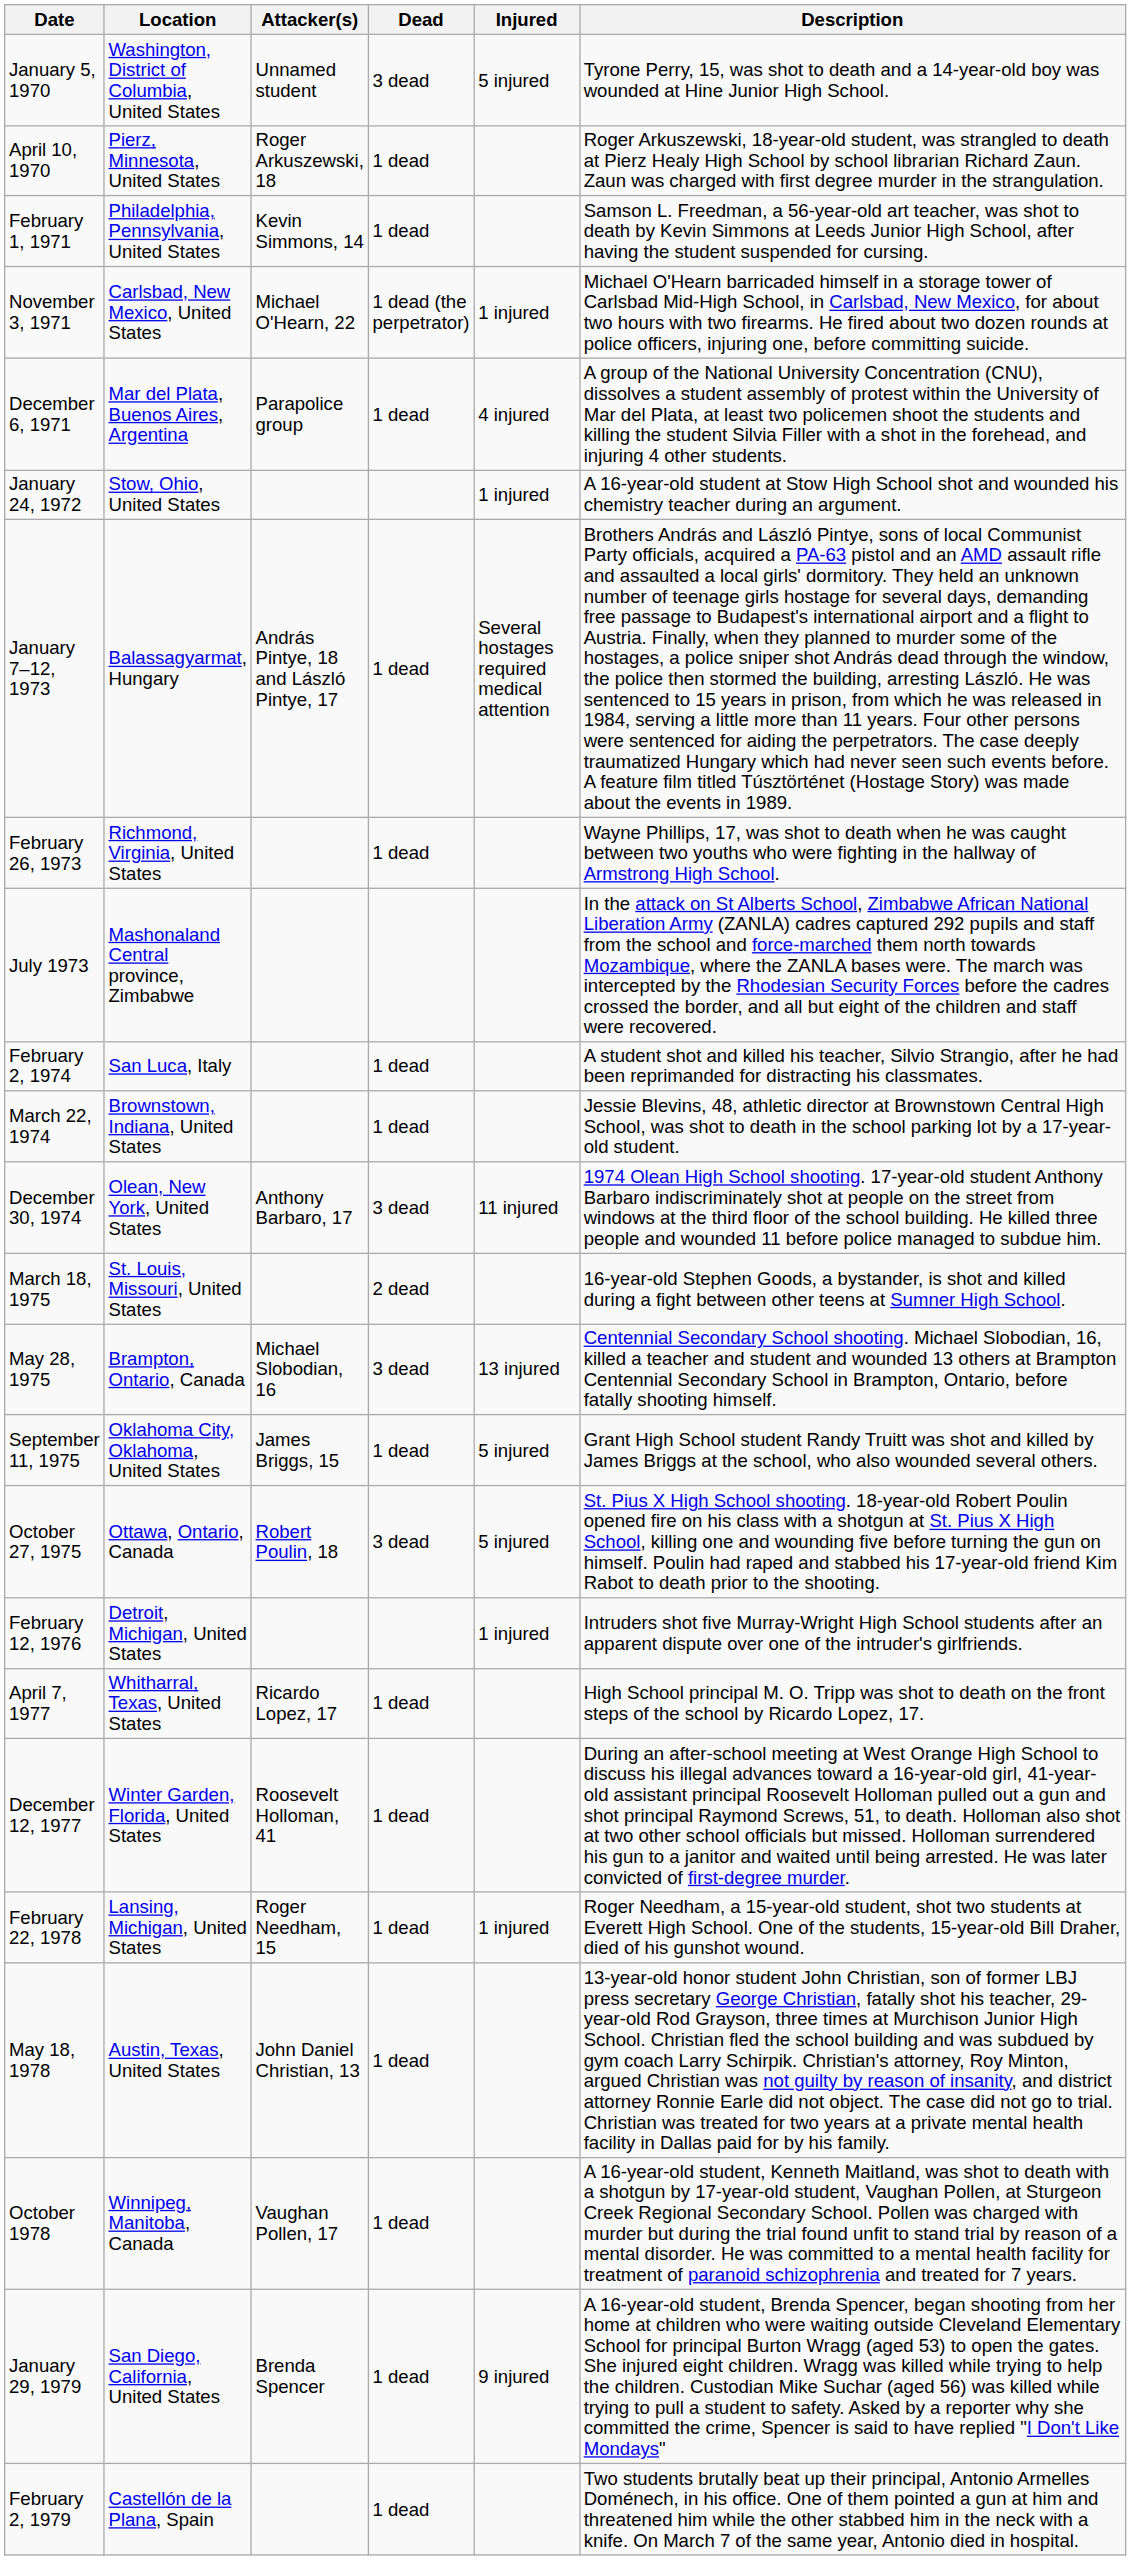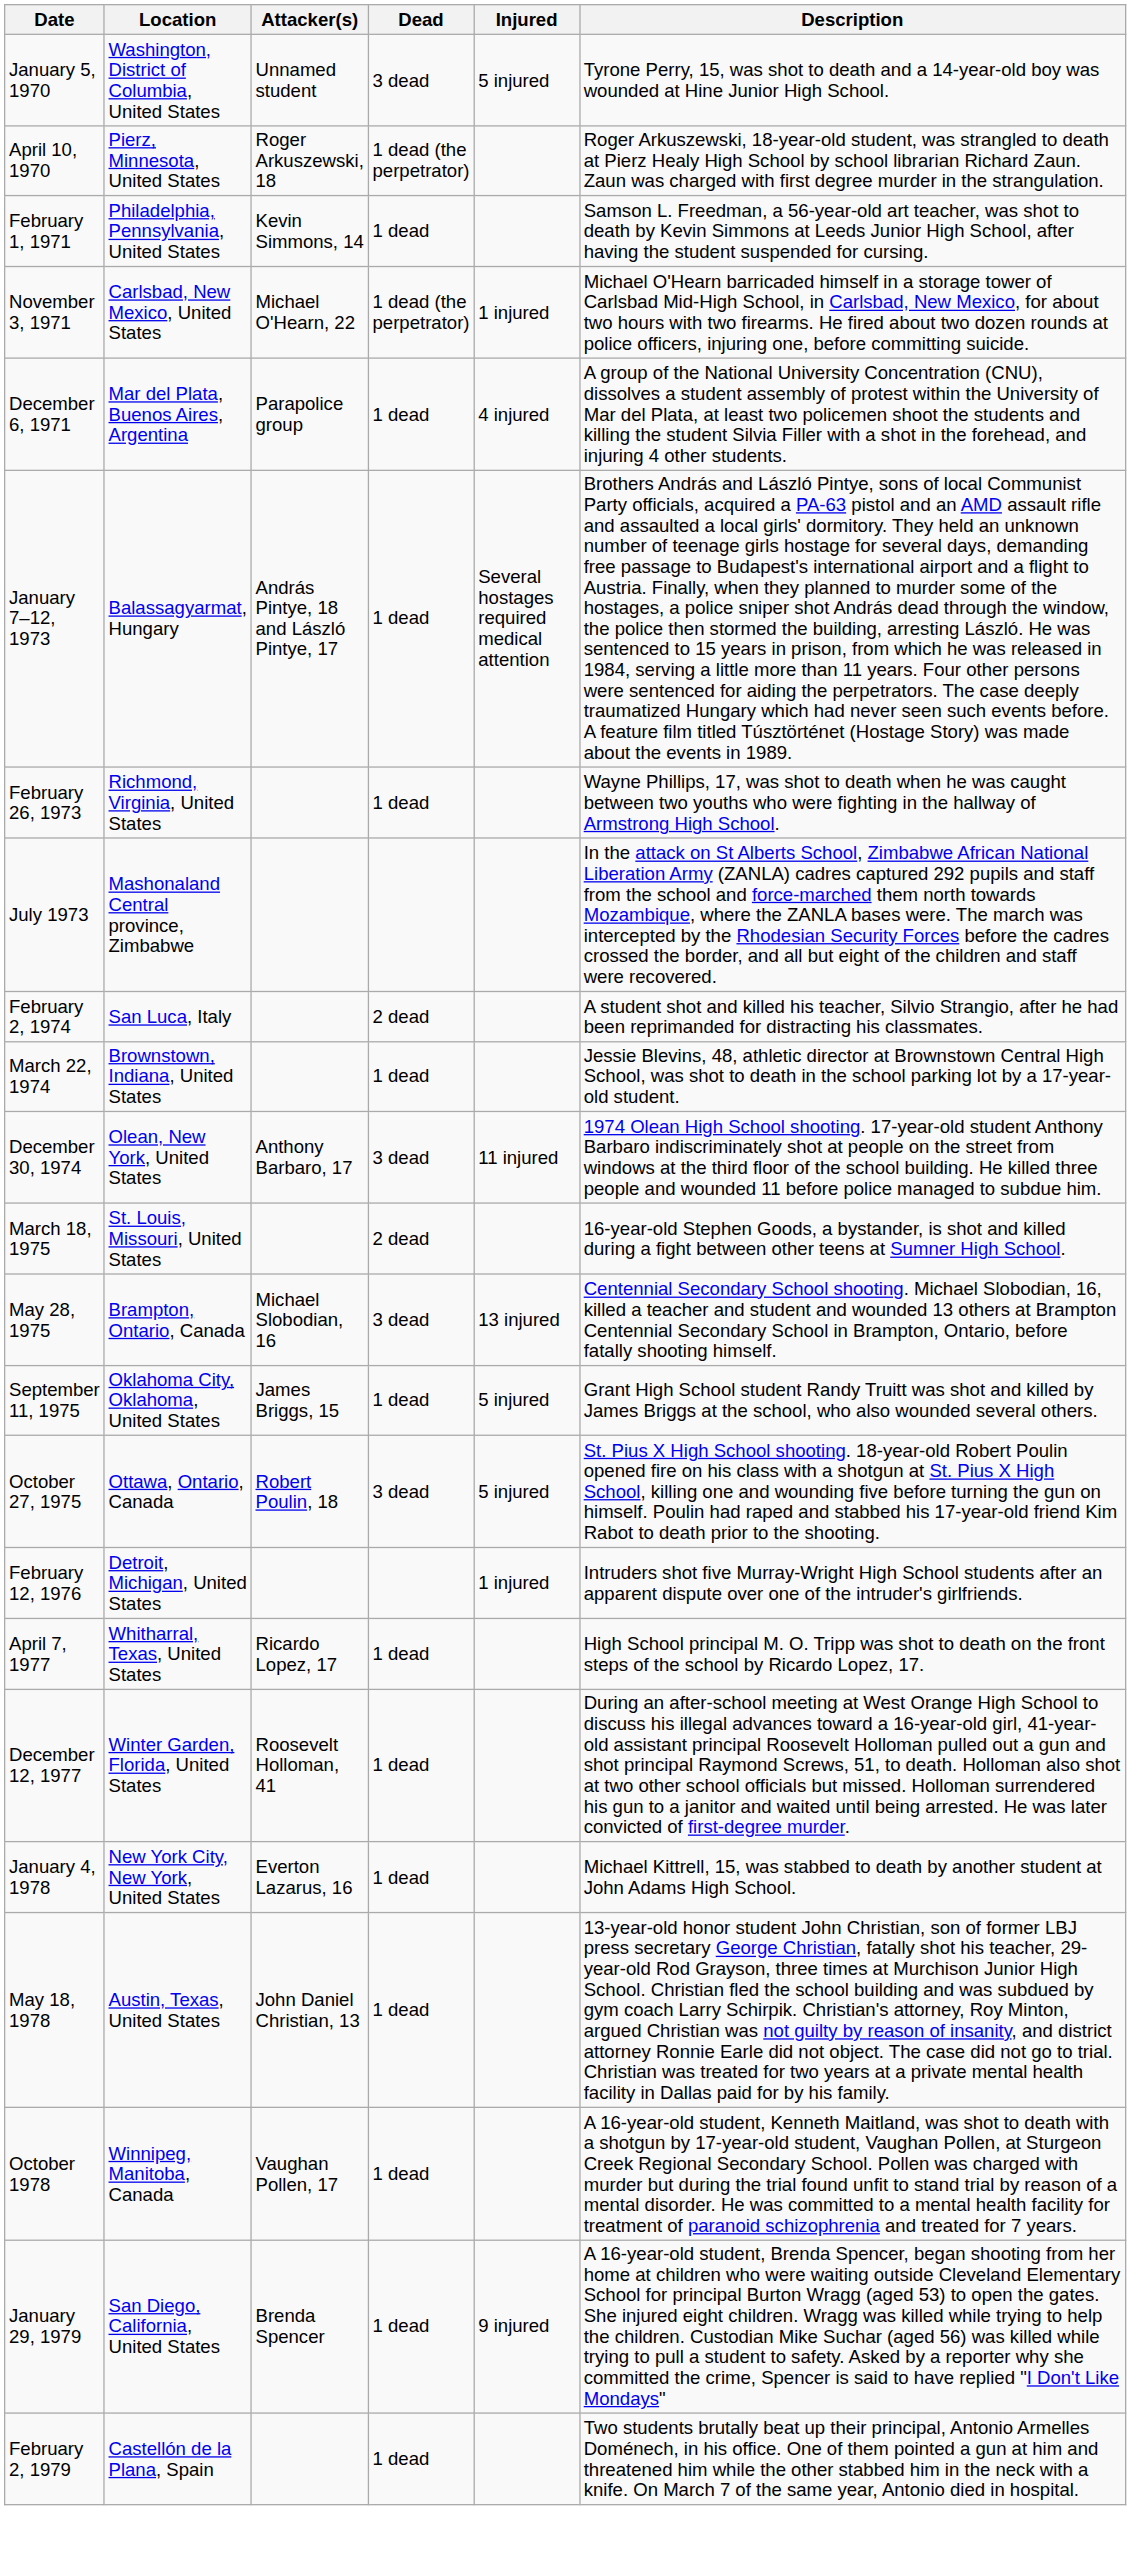April 10, 1970 | Dead: 1 dead -> 1 dead (the perpetrator)
- row: January 24, 1972 | Stow, Ohio, United States | 1 injured | A 16-year-old student at Stow High School shot and wounded his chemistry teacher during an argument.
February 2, 1974 | Dead: 1 dead -> 2 dead
+ row: January 4, 1978 | New York City, New York, United States | Everton Lazarus, 16 | 1 dead | Michael Kittrell, 15, was stabbed to death by another student at John Adams High School.
- row: February 22, 1978 | Lansing, Michigan, United States | Roger Needham, 15 | 1 dead | 1 injured | Roger Needham, a 15-year-old student, shot two students at Everett High School. One of the students, 15-year-old Bill Draher, died of his gunshot wound.
